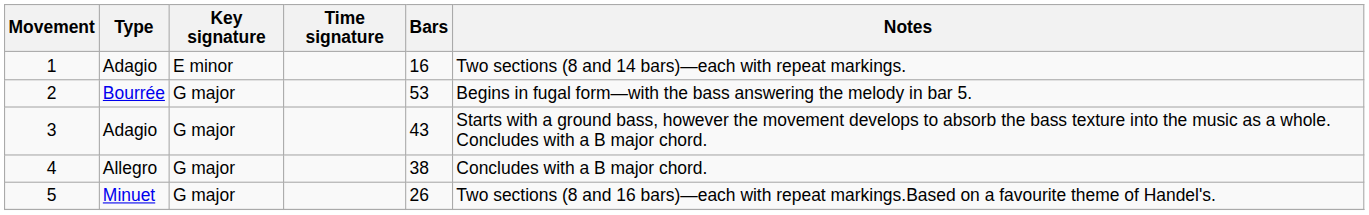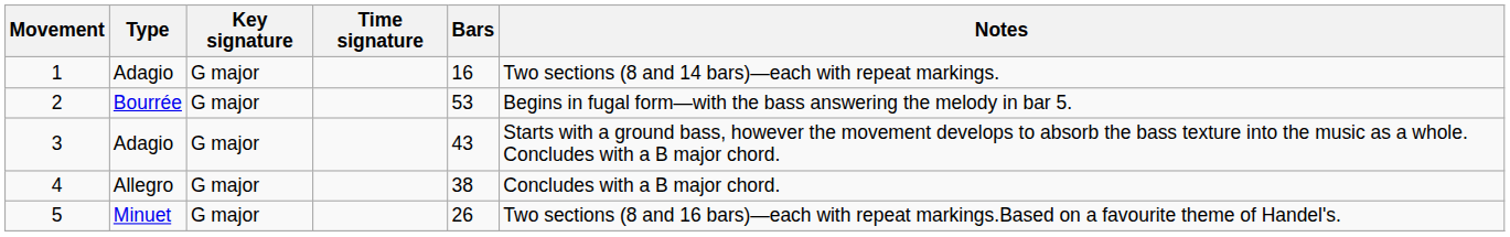1 | Key signature: E minor -> G major
